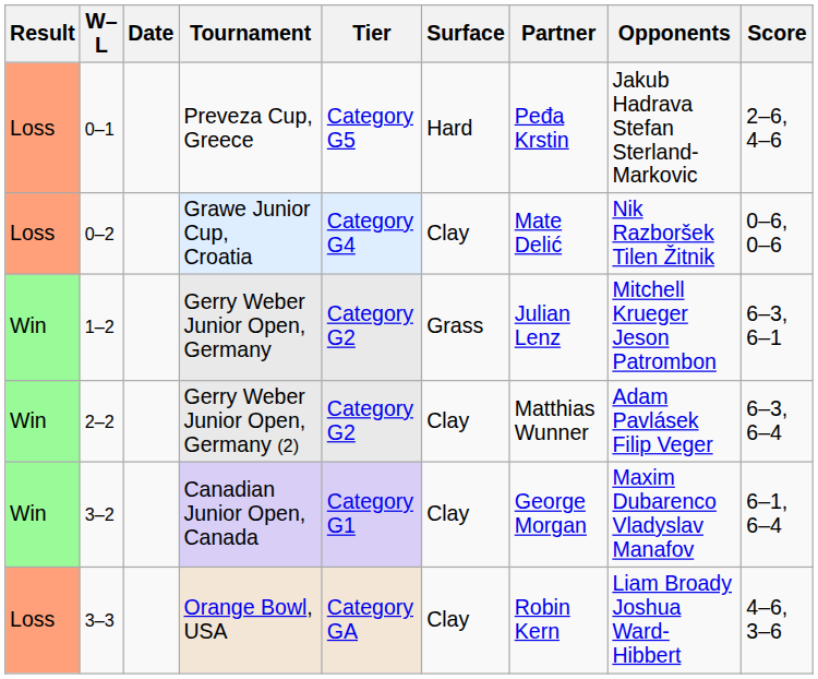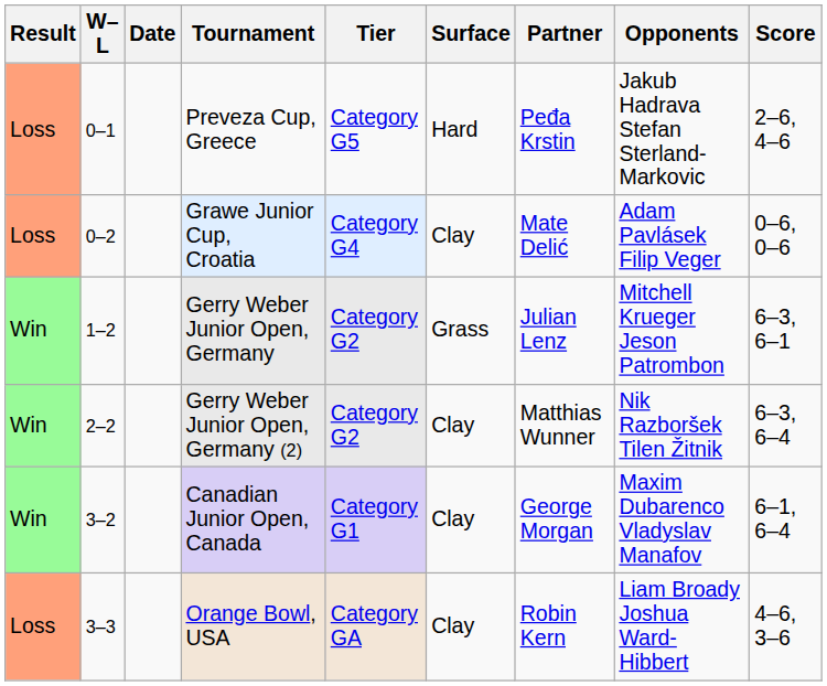Grawe Junior Cup, Croatia | Opponents: Nik Razboršek Tilen Žitnik -> Adam Pavlásek Filip Veger
Gerry Weber Junior Open, Germany (2) | Opponents: Adam Pavlásek Filip Veger -> Nik Razboršek Tilen Žitnik
